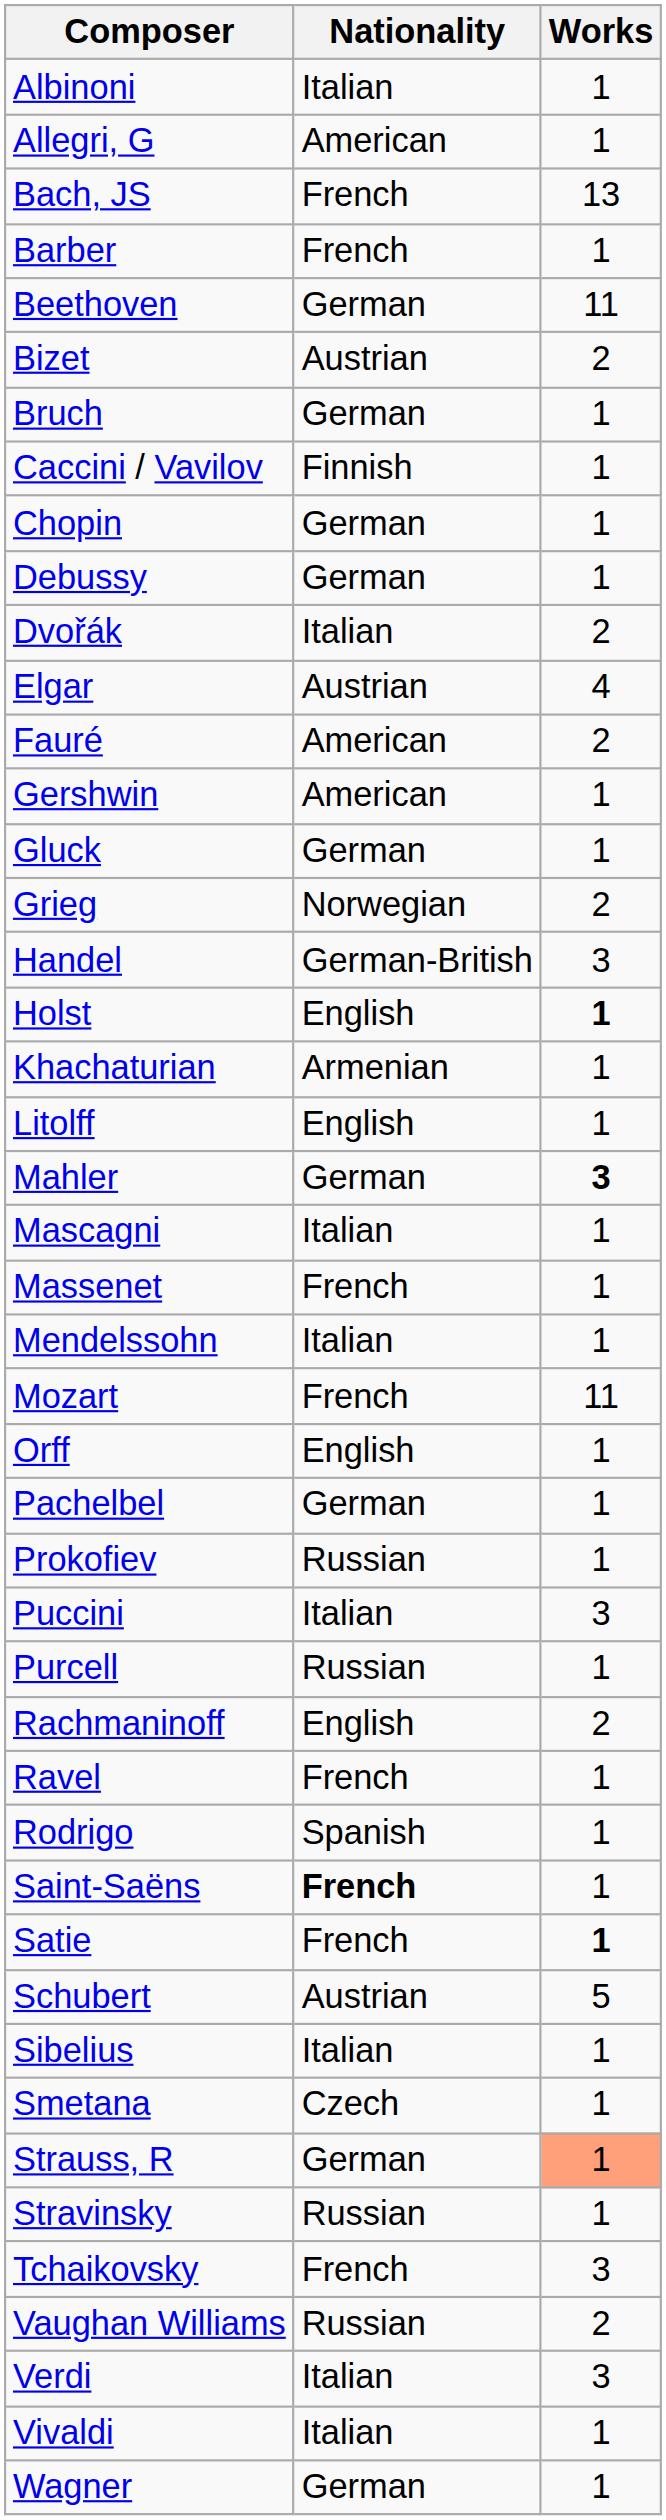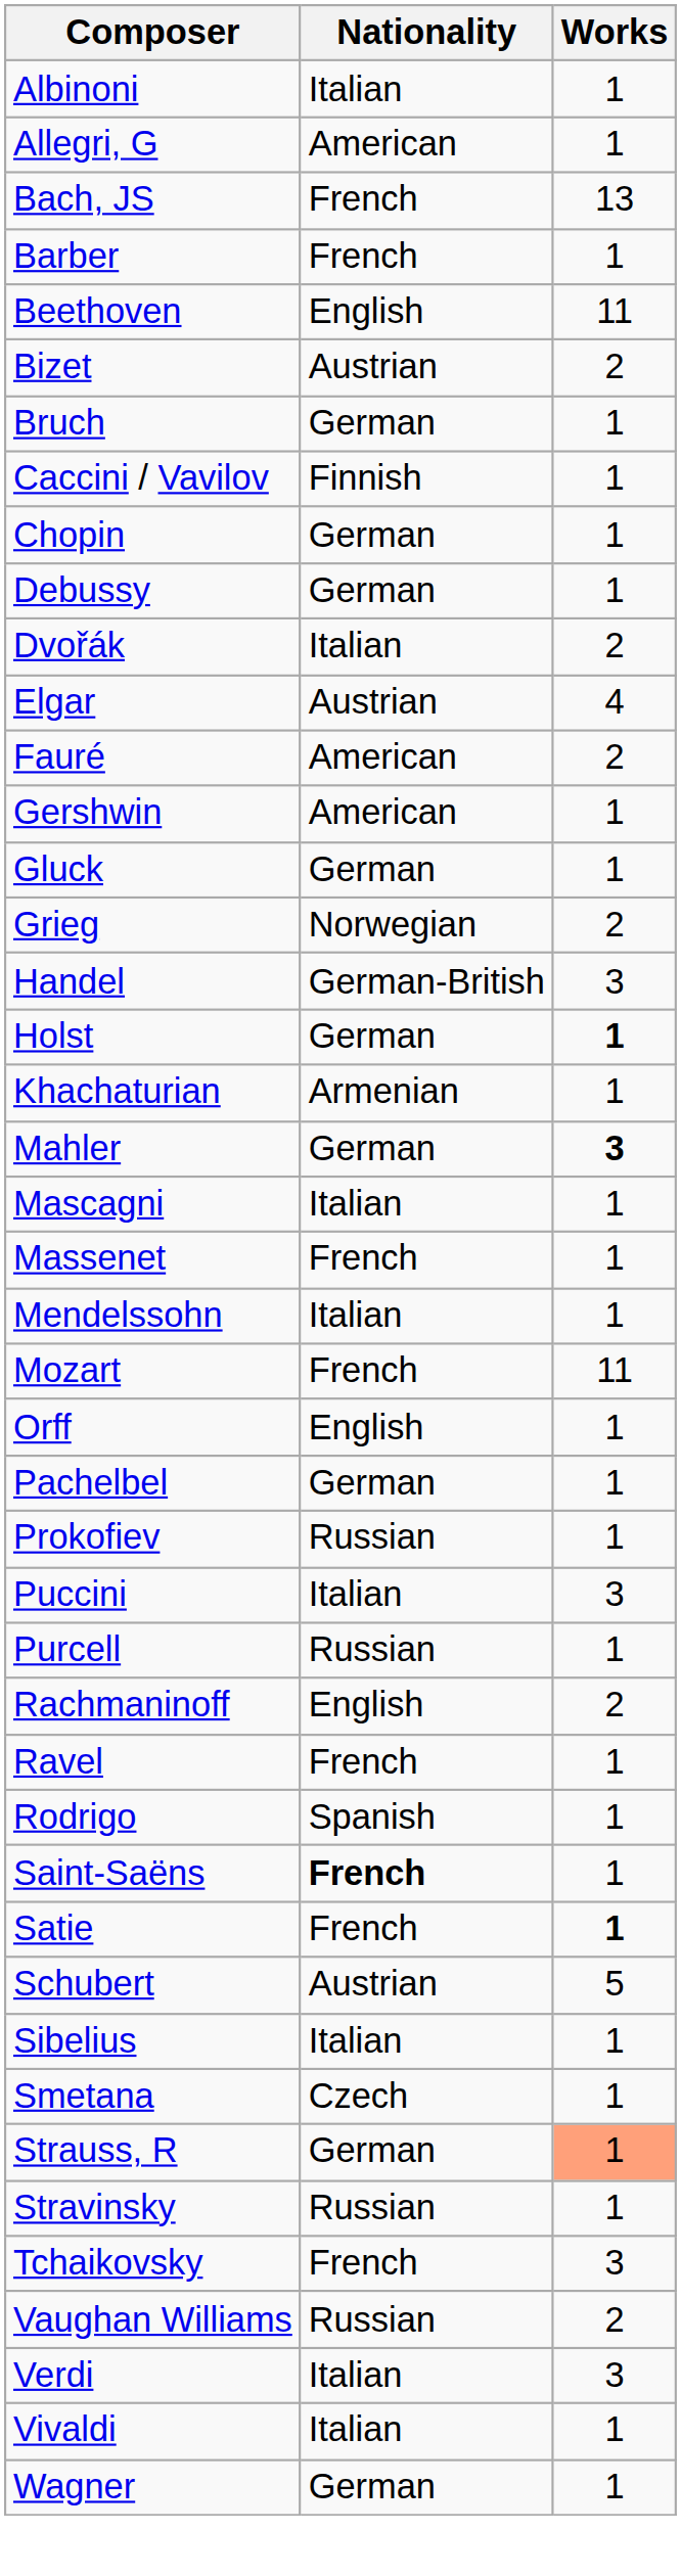Beethoven | Nationality: German -> English
Holst | Nationality: English -> German
- row: Litolff | English | 1
